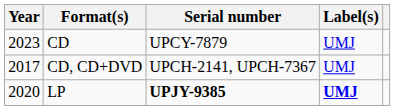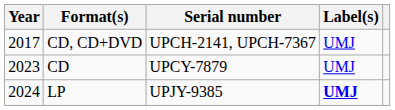rows swapped: CD, CD+DVD <-> CD
LP | Year: 2020 -> 2024
LP | Serial number: bold -> normal
